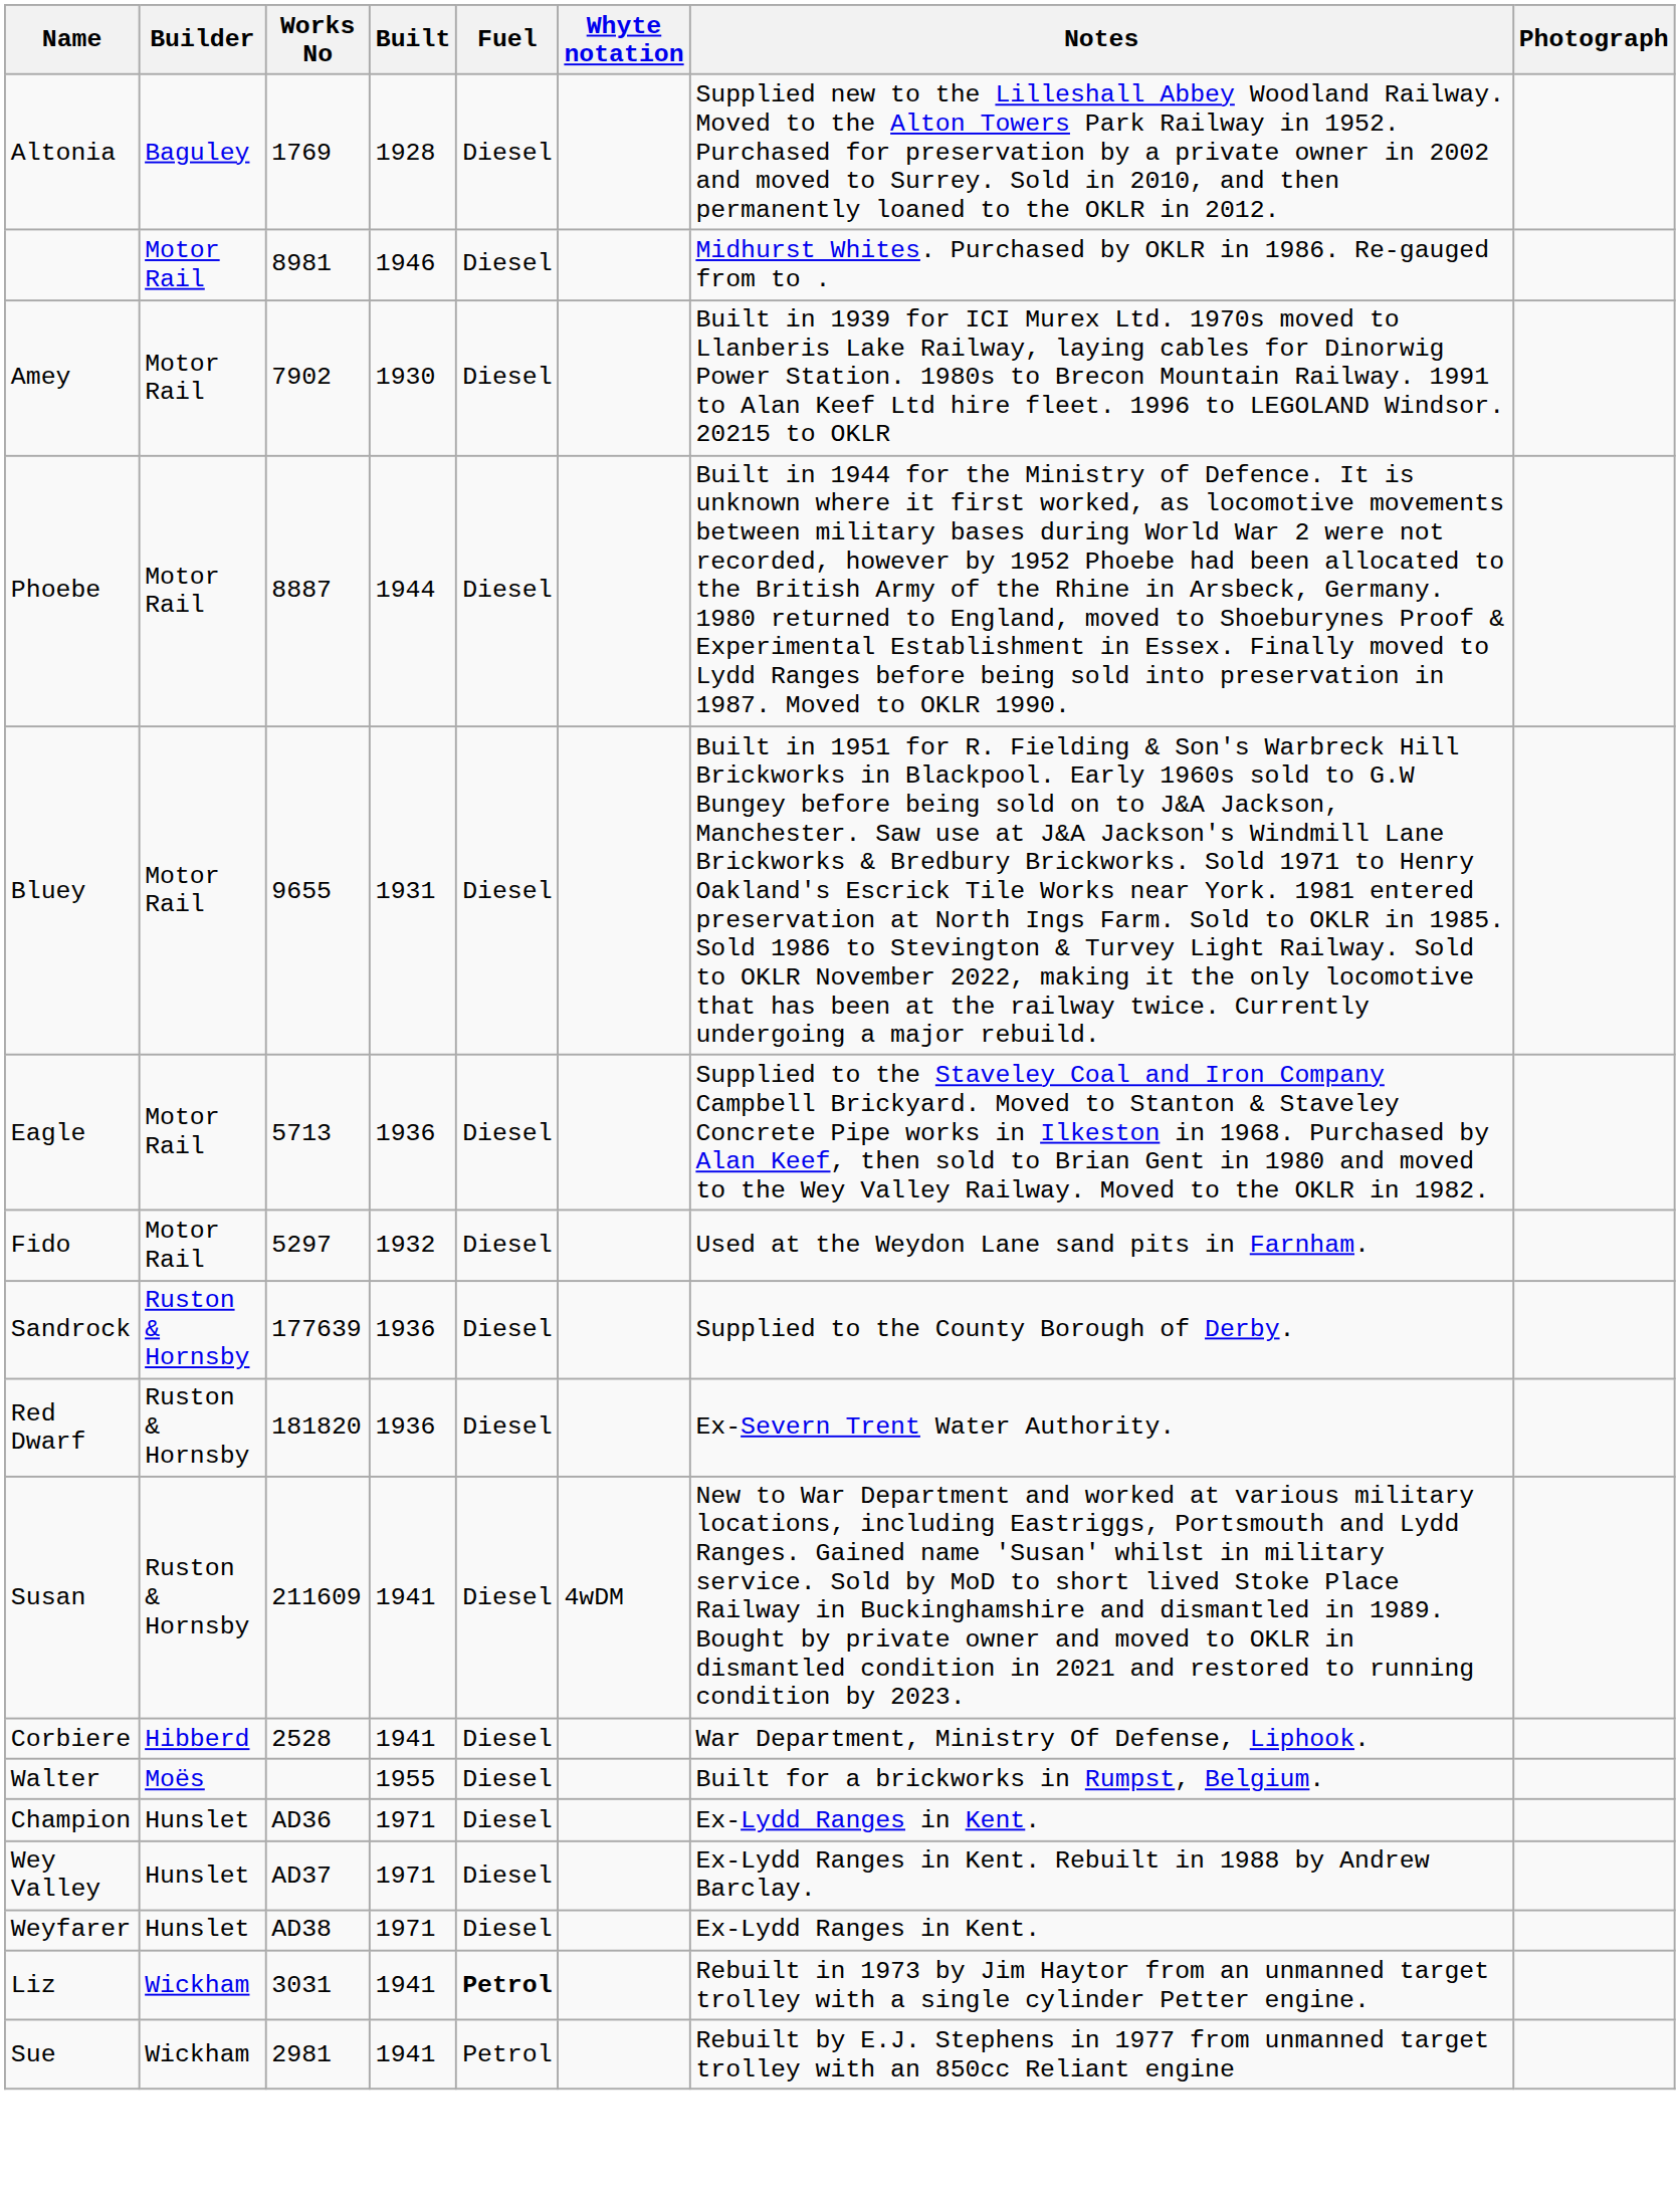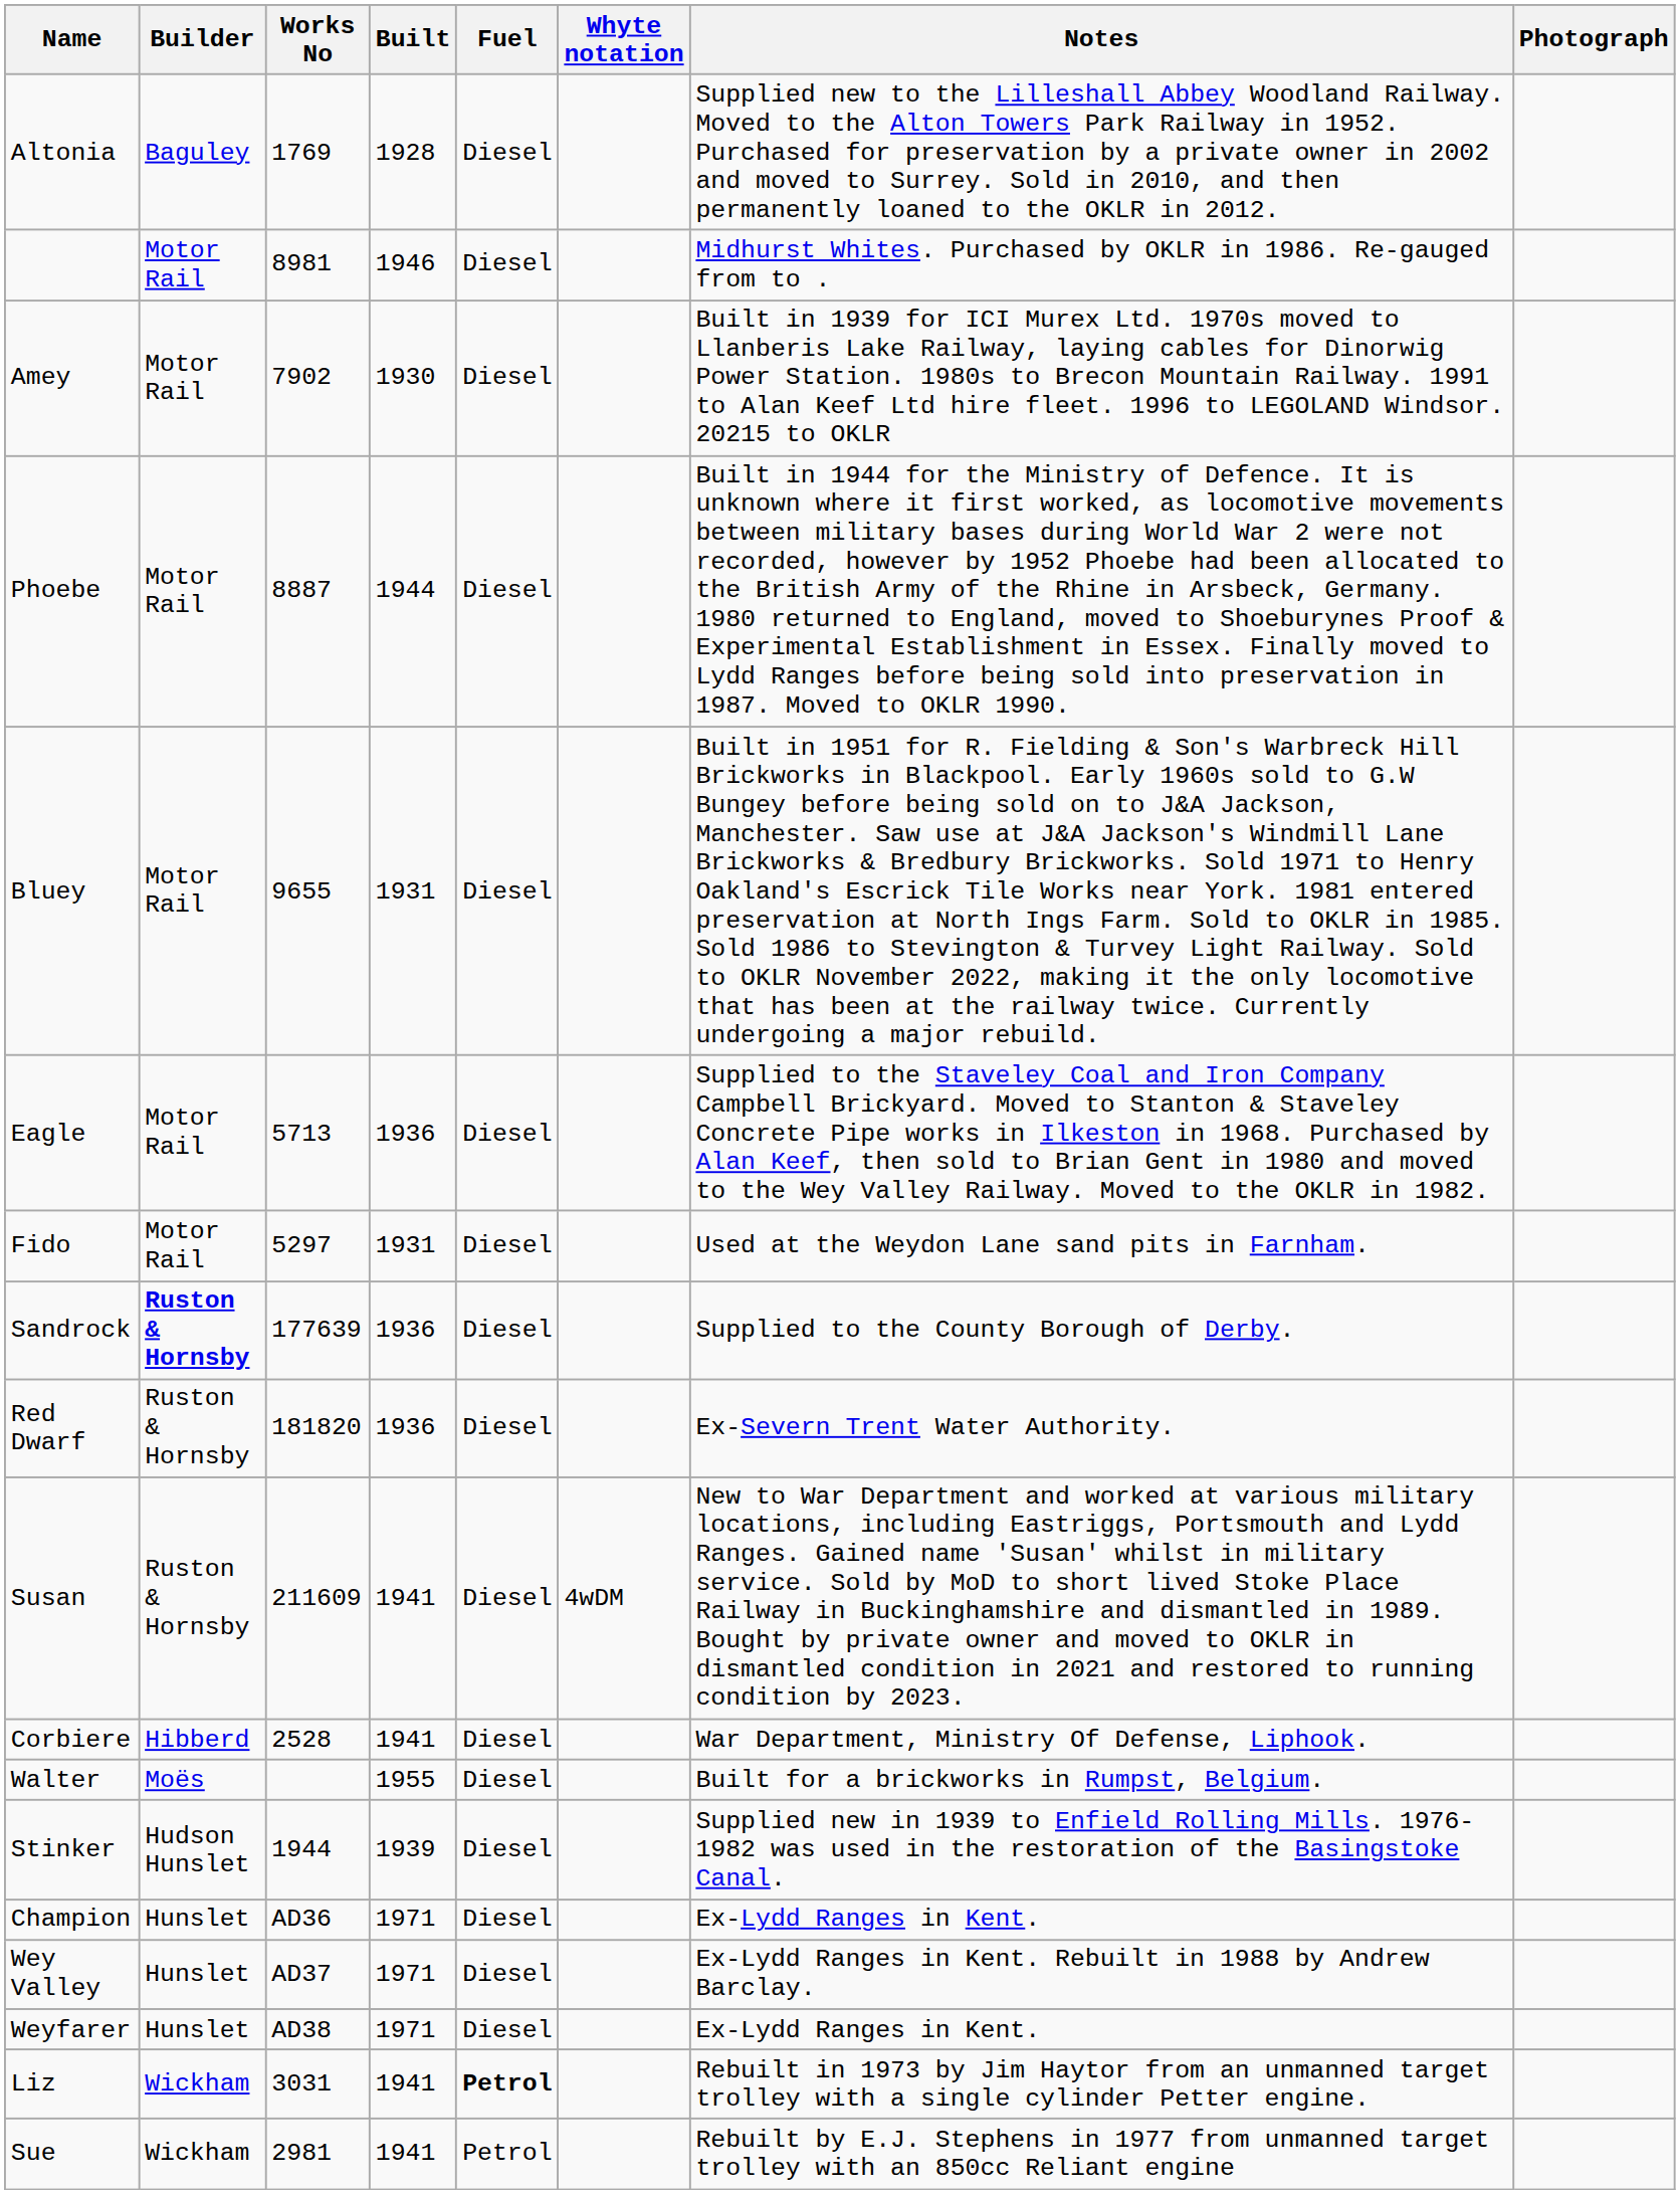Fido | Built: 1932 -> 1931
Sandrock | Builder: normal -> bold
+ row: Stinker | Hudson Hunslet | 1944 | 1939 | Diesel | Supplied new in 1939 to Enfield Rolling Mills. 1976-1982 was used in the restoration of the Basingstoke Canal.
